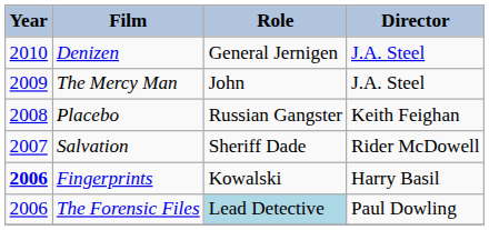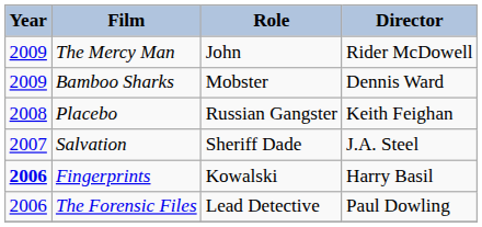- row: 2010 | Denizen | General Jernigen | J.A. Steel
The Mercy Man | Director: J.A. Steel -> Rider McDowell
+ row: 2009 | Bamboo Sharks | Mobster | Dennis Ward
Salvation | Director: Rider McDowell -> J.A. Steel
The Forensic Files | Role: lightblue background -> no background
